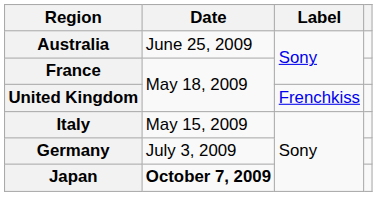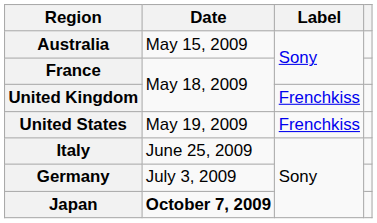Australia | Date: June 25, 2009 -> May 15, 2009
+ row: United States | May 19, 2009 | Frenchkiss
Italy | Date: May 15, 2009 -> June 25, 2009
